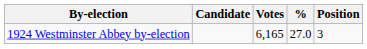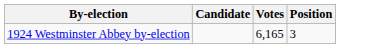- column: % | 27.0
